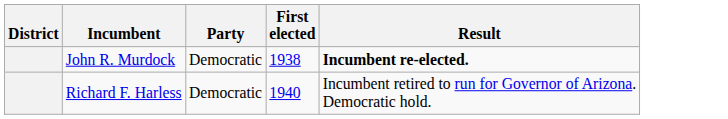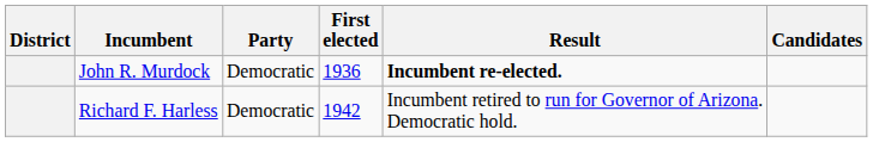+ column: Candidates
John R. Murdock | First elected: 1938 -> 1936
Richard F. Harless | First elected: 1940 -> 1942
